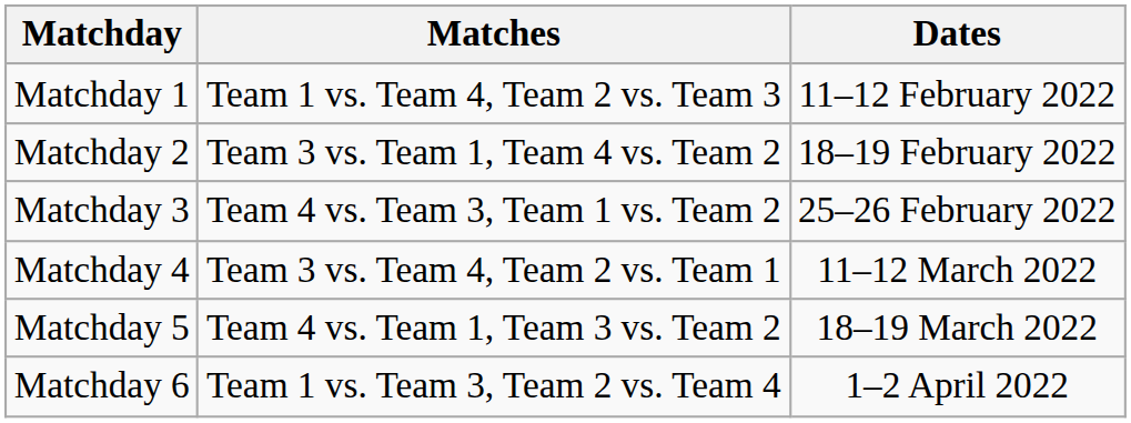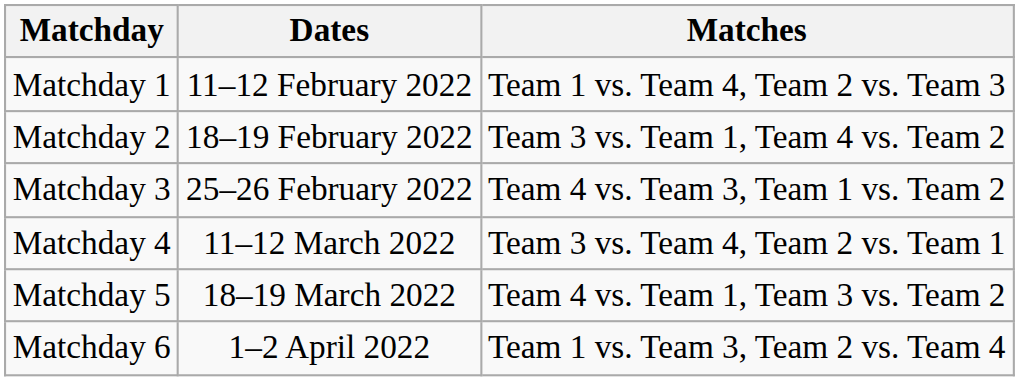columns swapped: Dates <-> Matches
